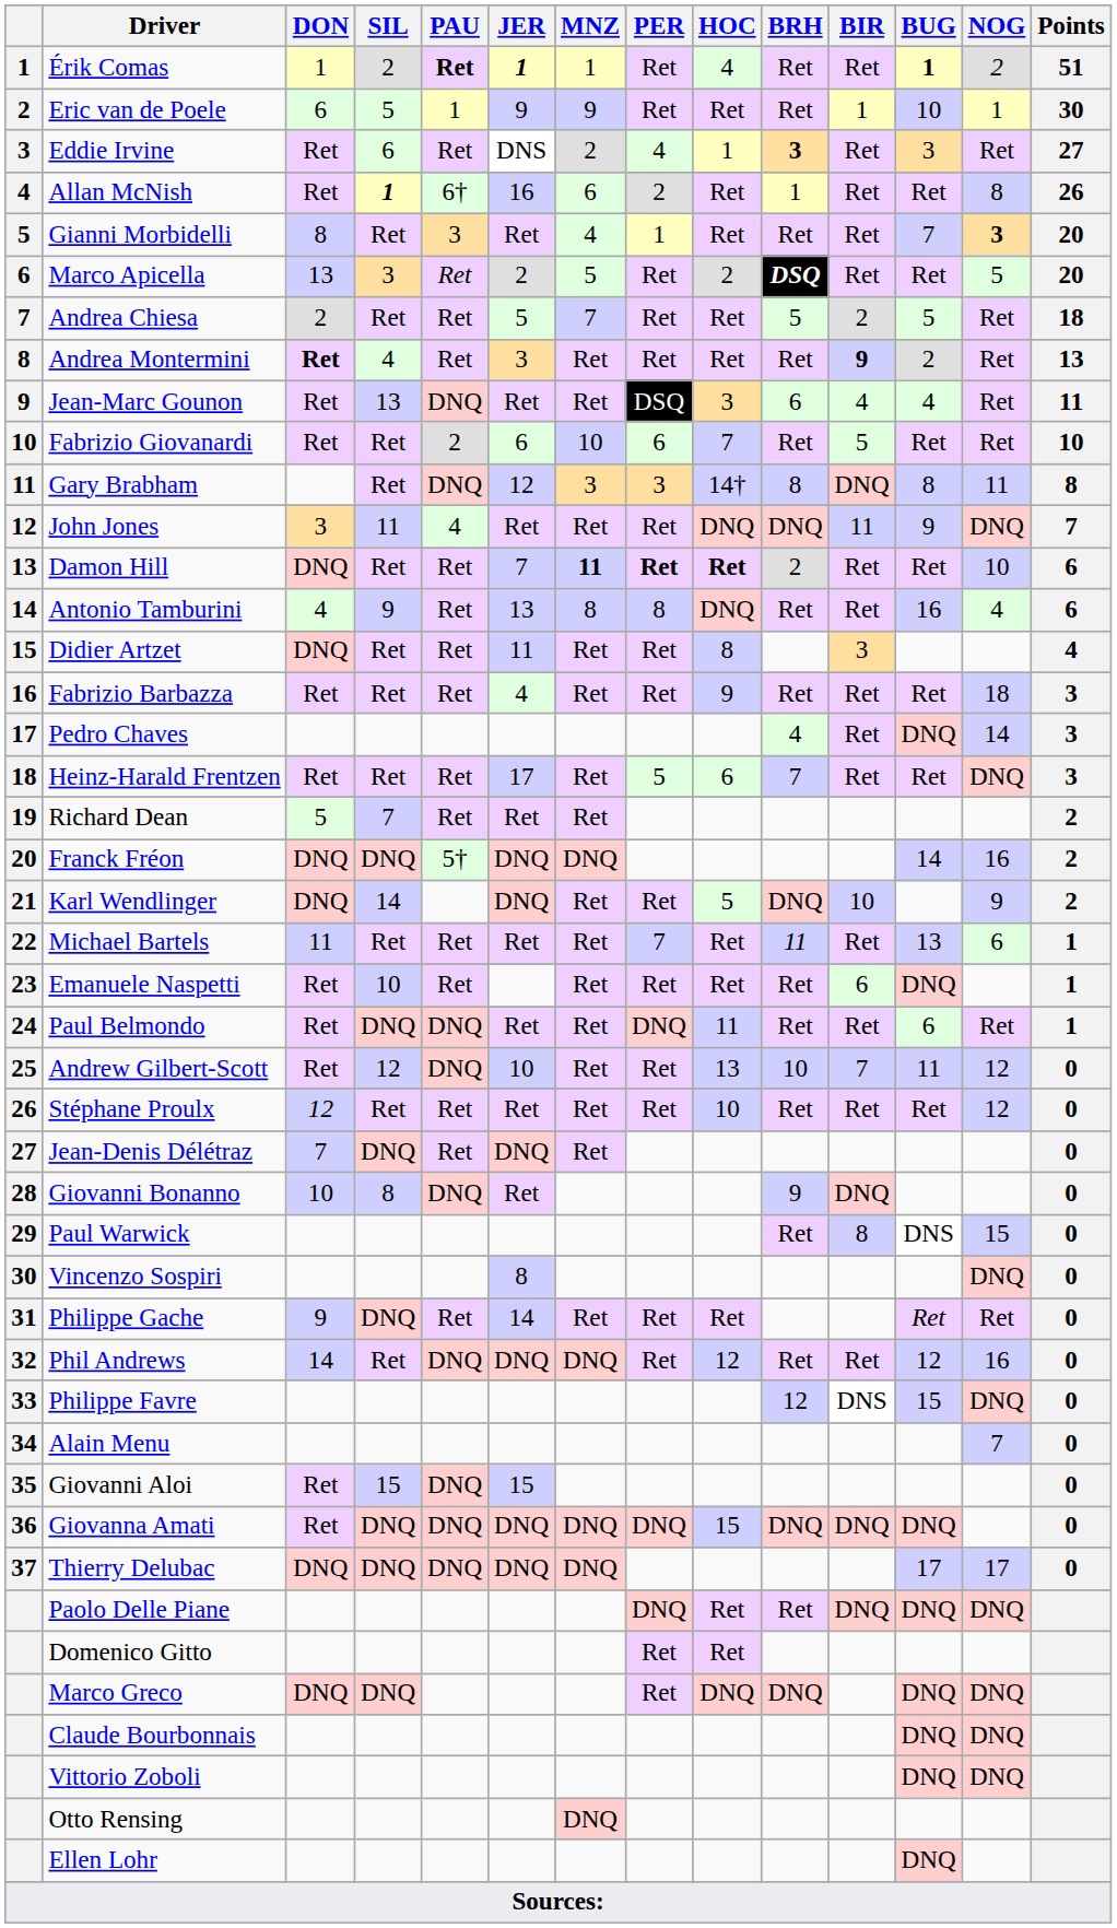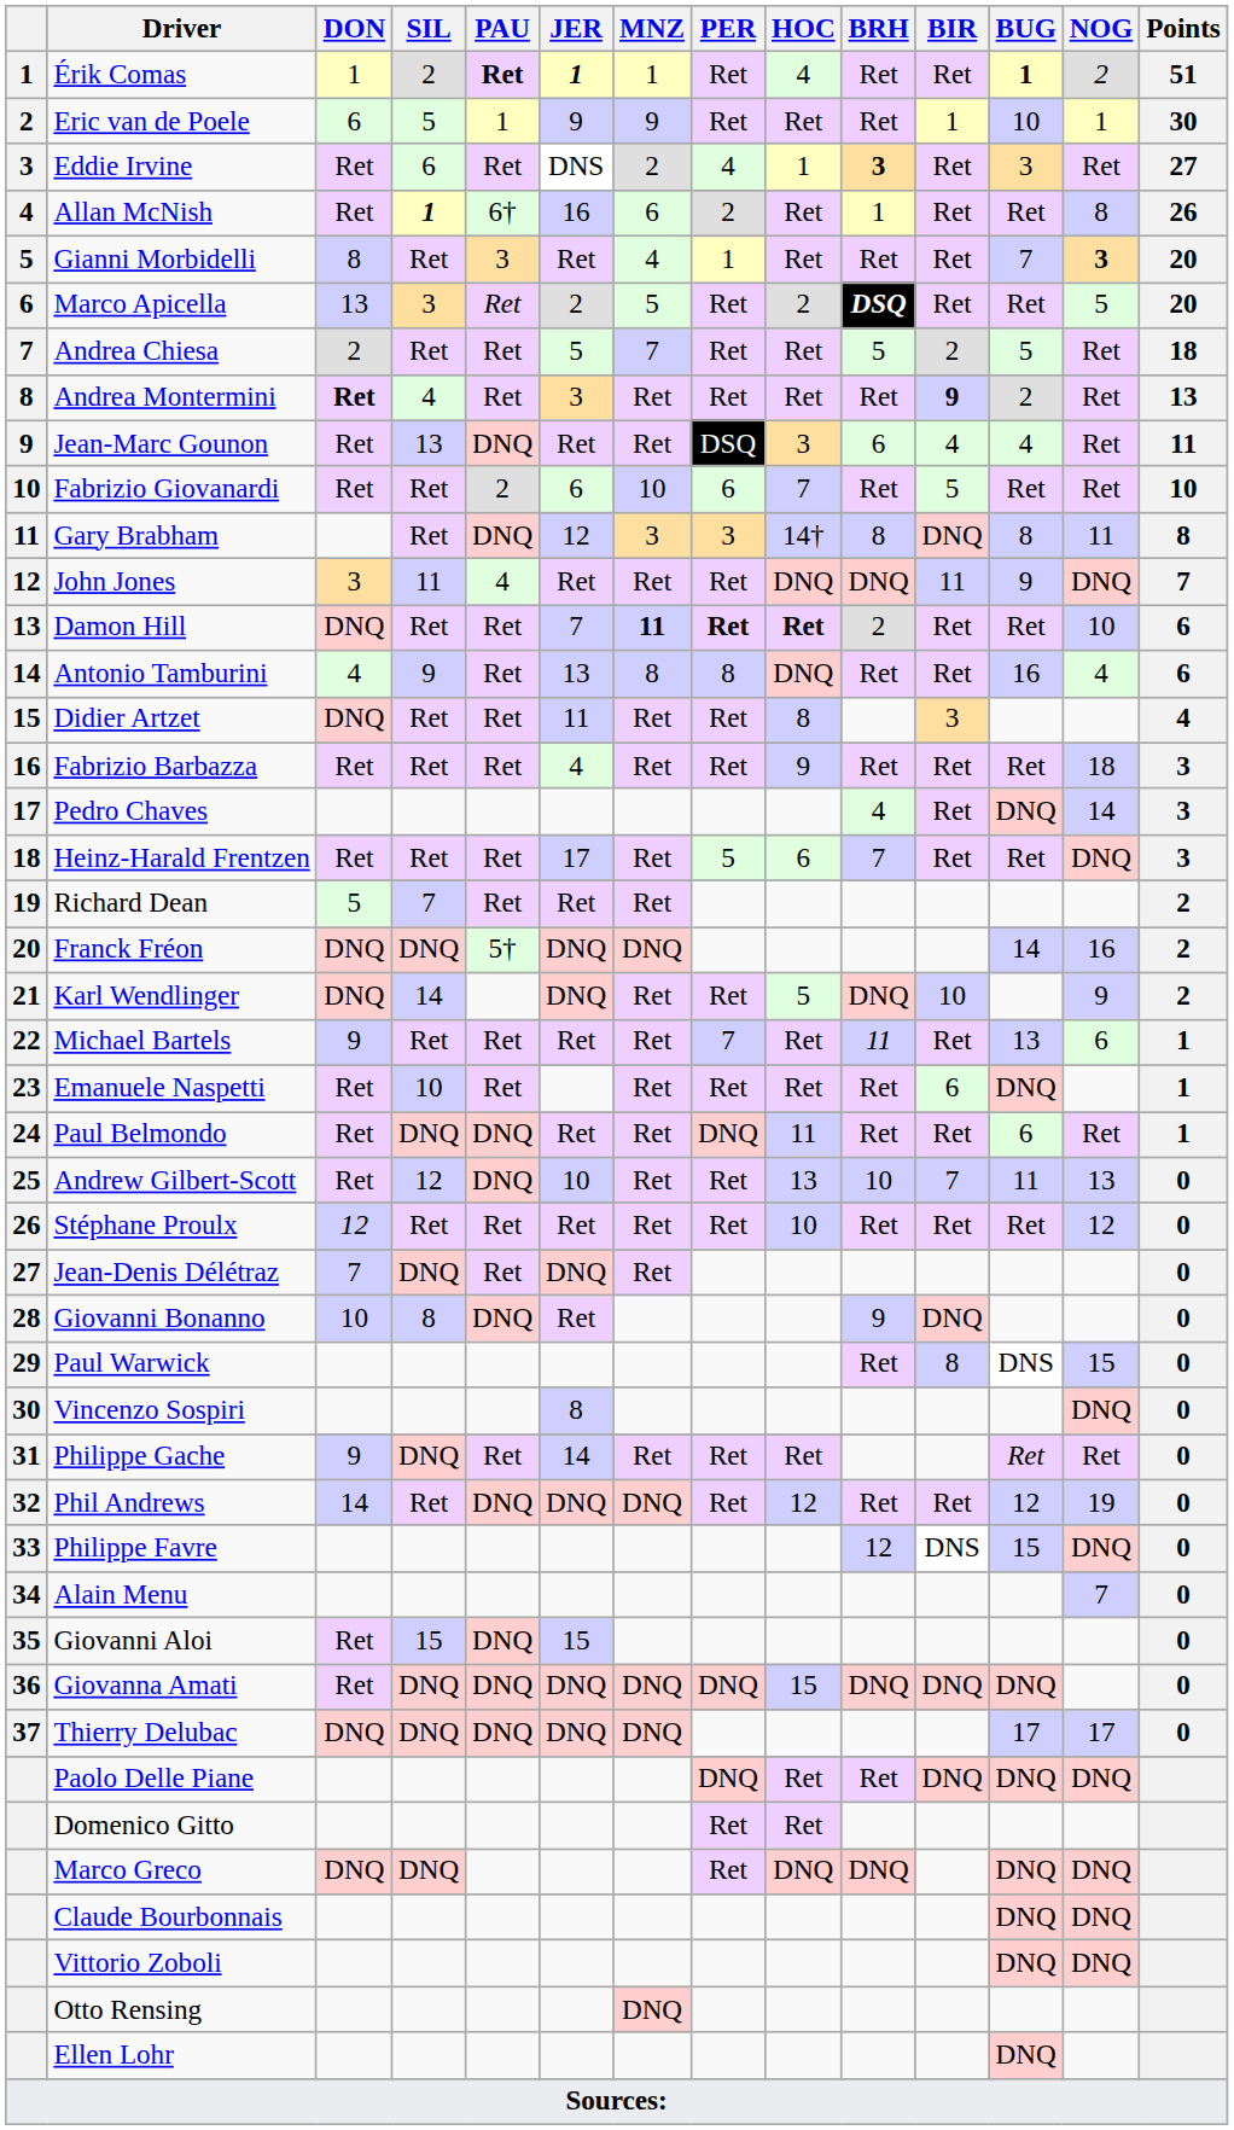Michael Bartels | DON: 11 -> 9
Andrew Gilbert-Scott | NOG: 12 -> 13
Phil Andrews | NOG: 16 -> 19
